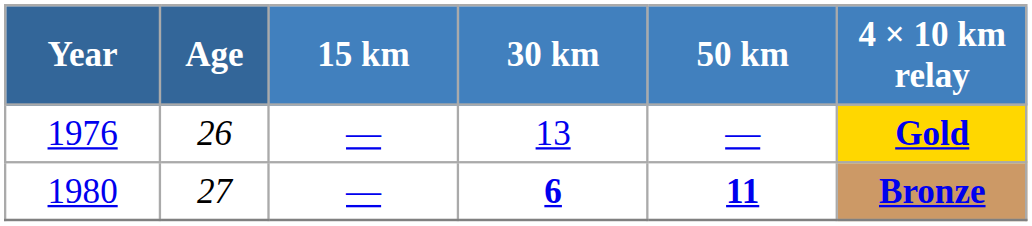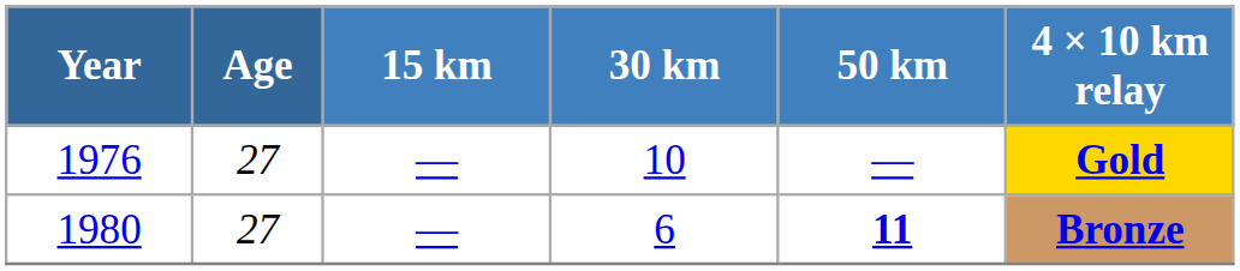1976 | Age: 26 -> 27
1976 | 30 km: 13 -> 10
1980 | 30 km: bold -> normal
